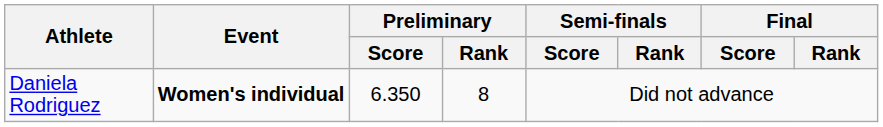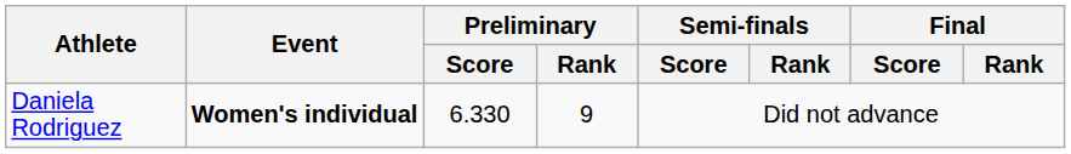Daniela Rodriguez | Preliminary / Score: 6.350 -> 6.330
Daniela Rodriguez | Preliminary / Rank: 8 -> 9
